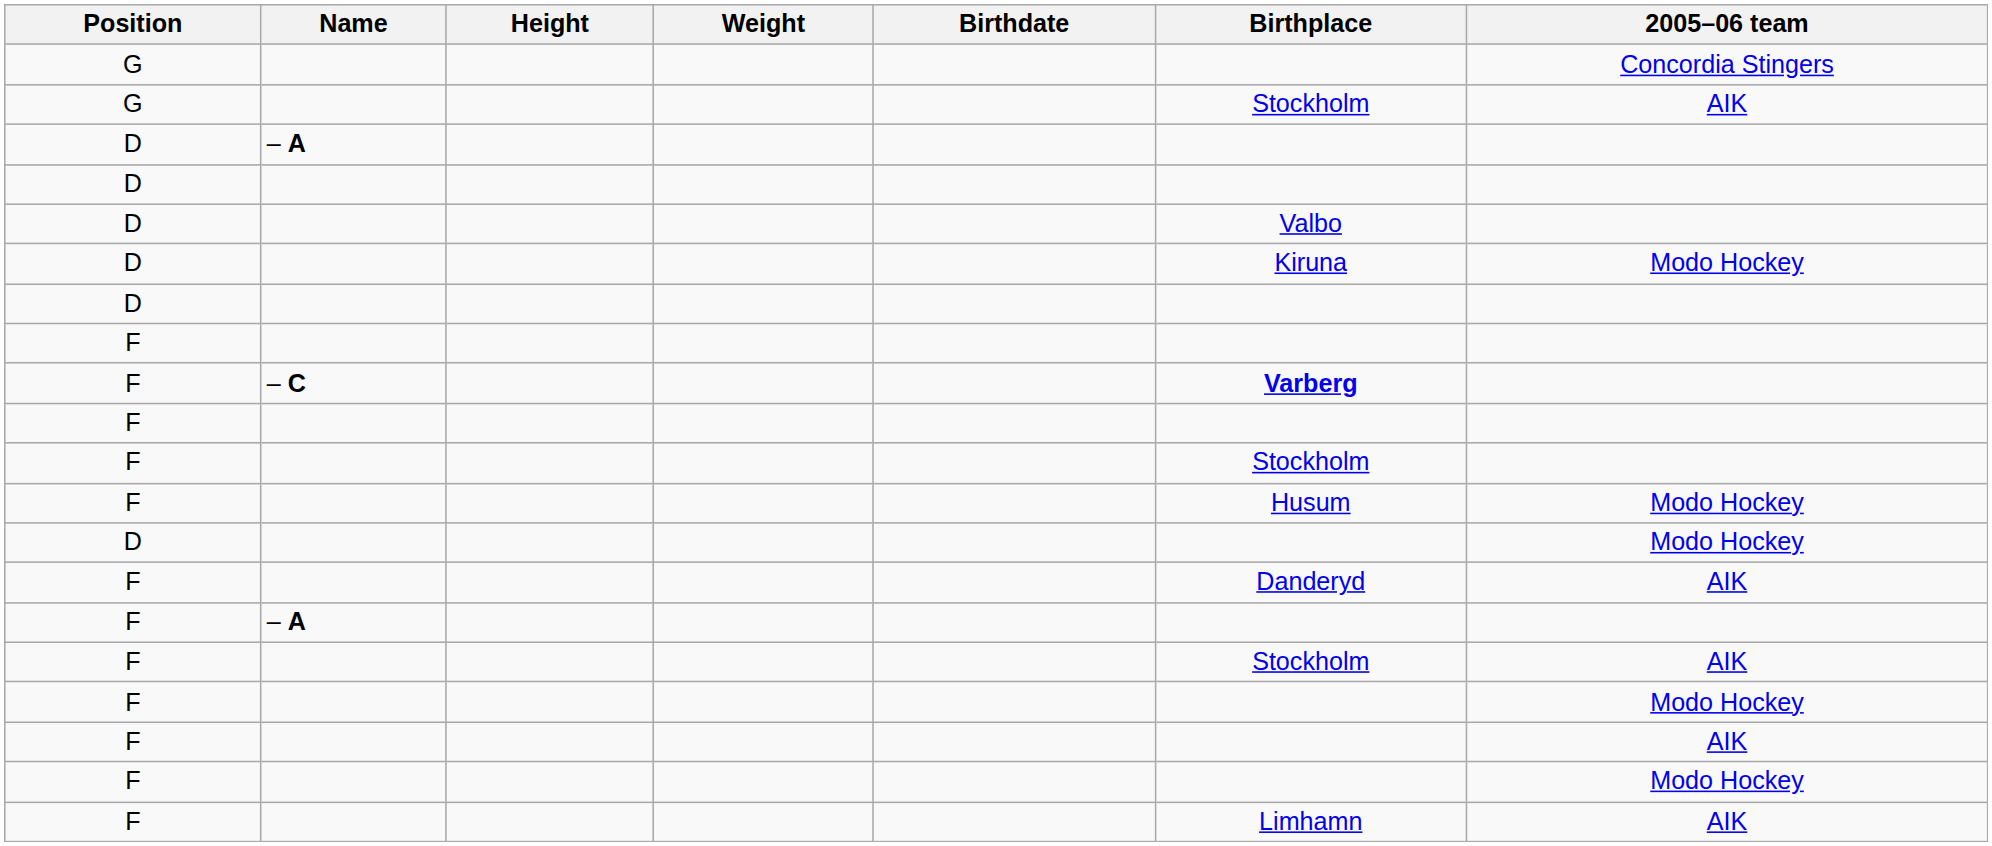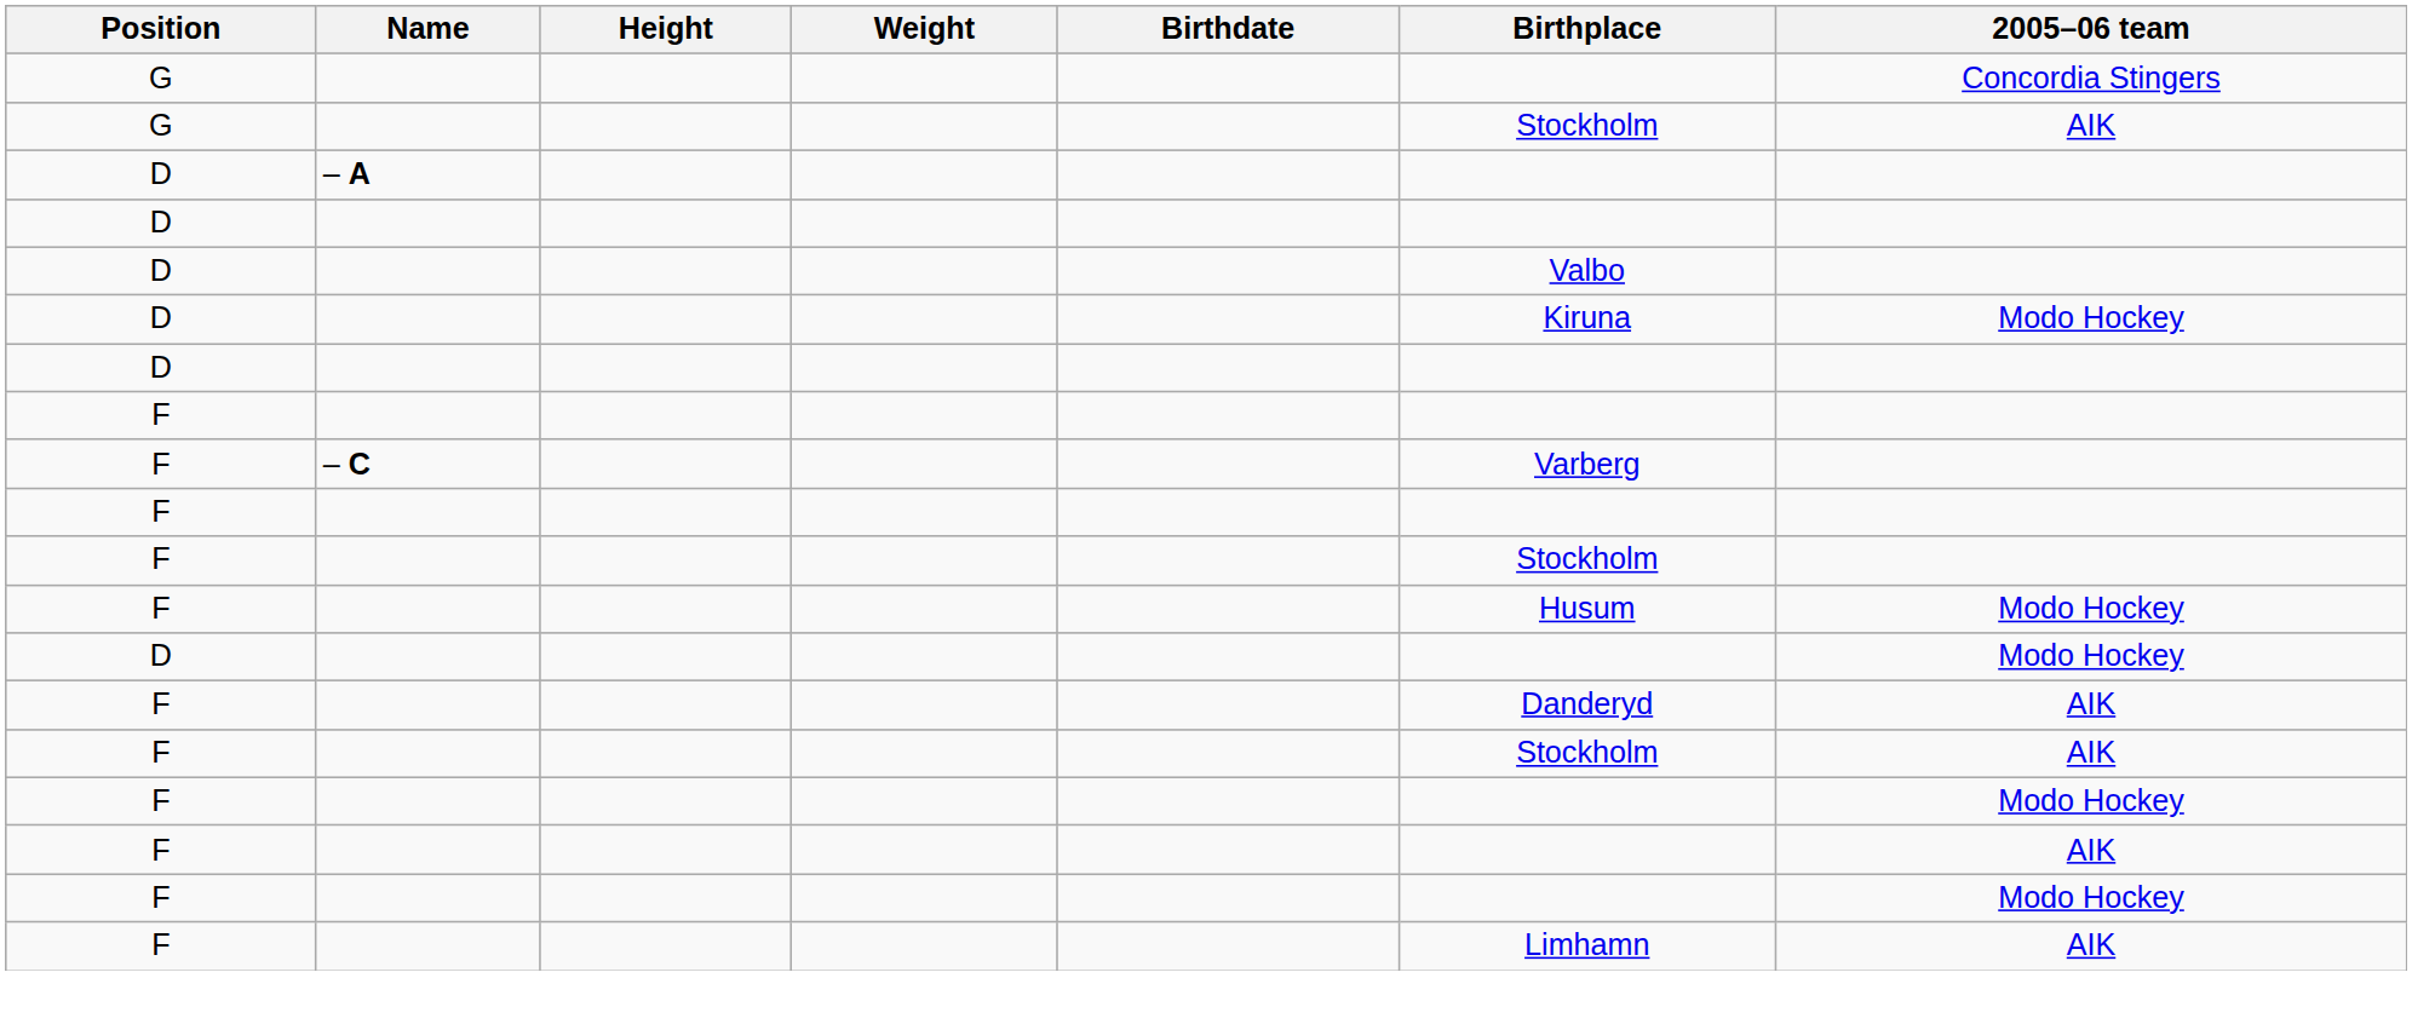F / – C | Birthplace: bold -> normal
- row: F | – A
